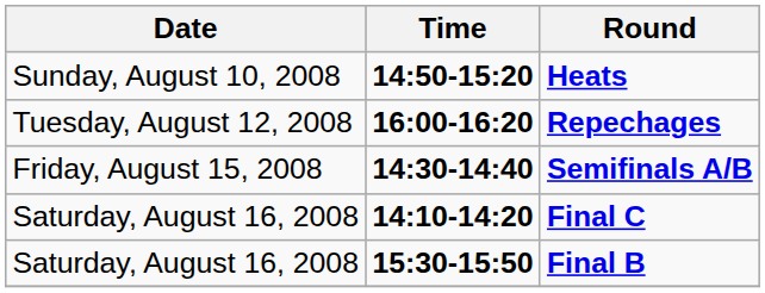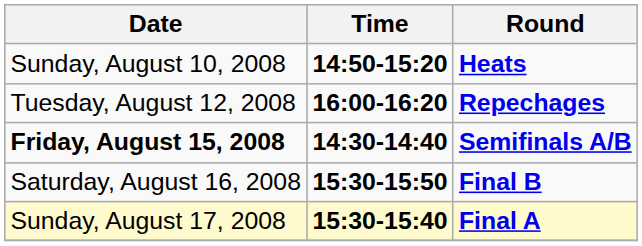Semifinals A/B | Date: normal -> bold
- row: Saturday, August 16, 2008 | 14:10-14:20 | Final C
+ row: Sunday, August 17, 2008 | 15:30-15:40 | Final A
